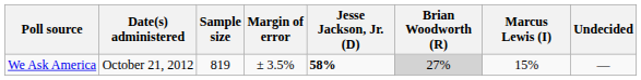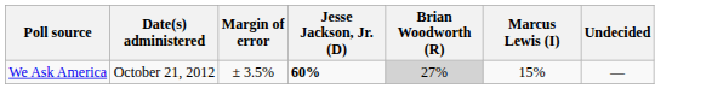- column: Sample size | 819
We Ask America | Jesse Jackson, Jr. (D): 58% -> 60%
